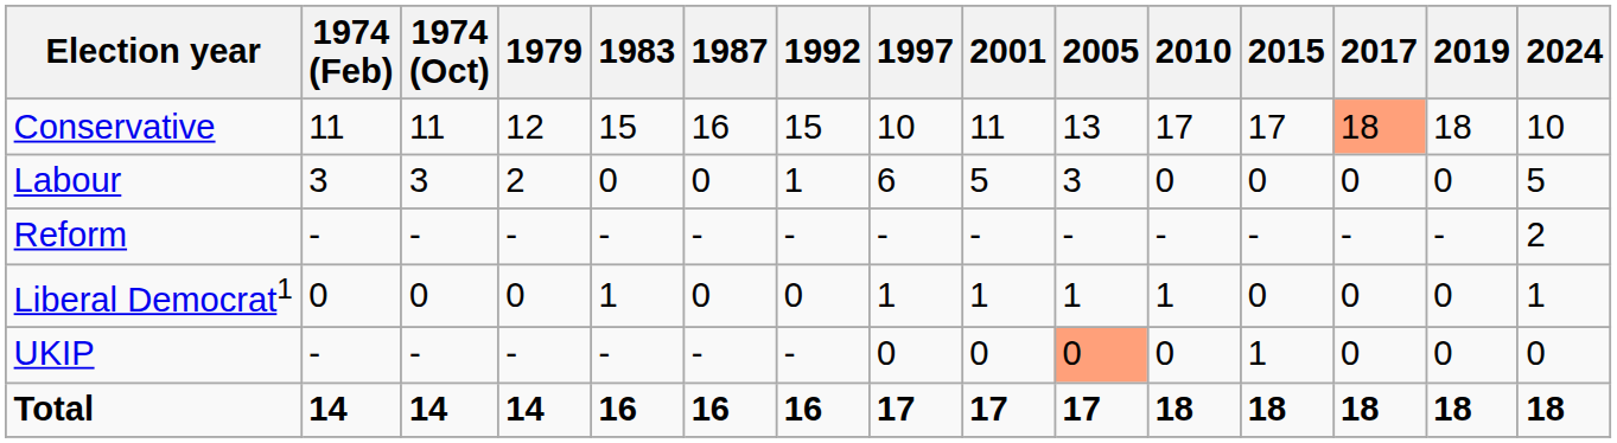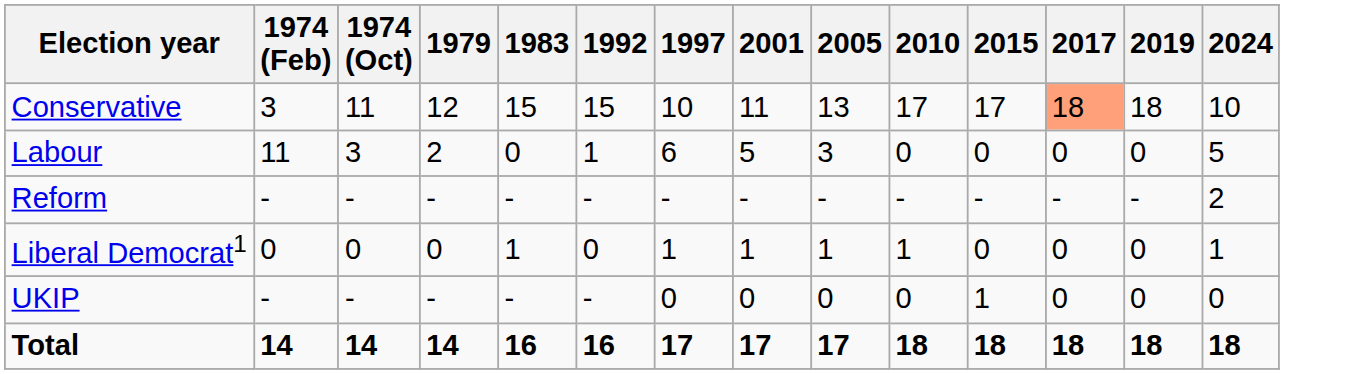- column: 1987 | 16 | 0 | - | 0 | - | 16
Conservative | 1974 (Feb): 11 -> 3
Labour | 1974 (Feb): 3 -> 11
UKIP | 2005: lightsalmon background -> no background
